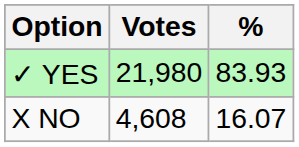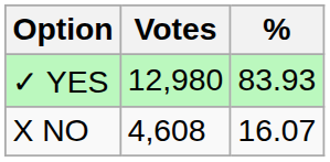✓ YES | Votes: 21,980 -> 12,980
